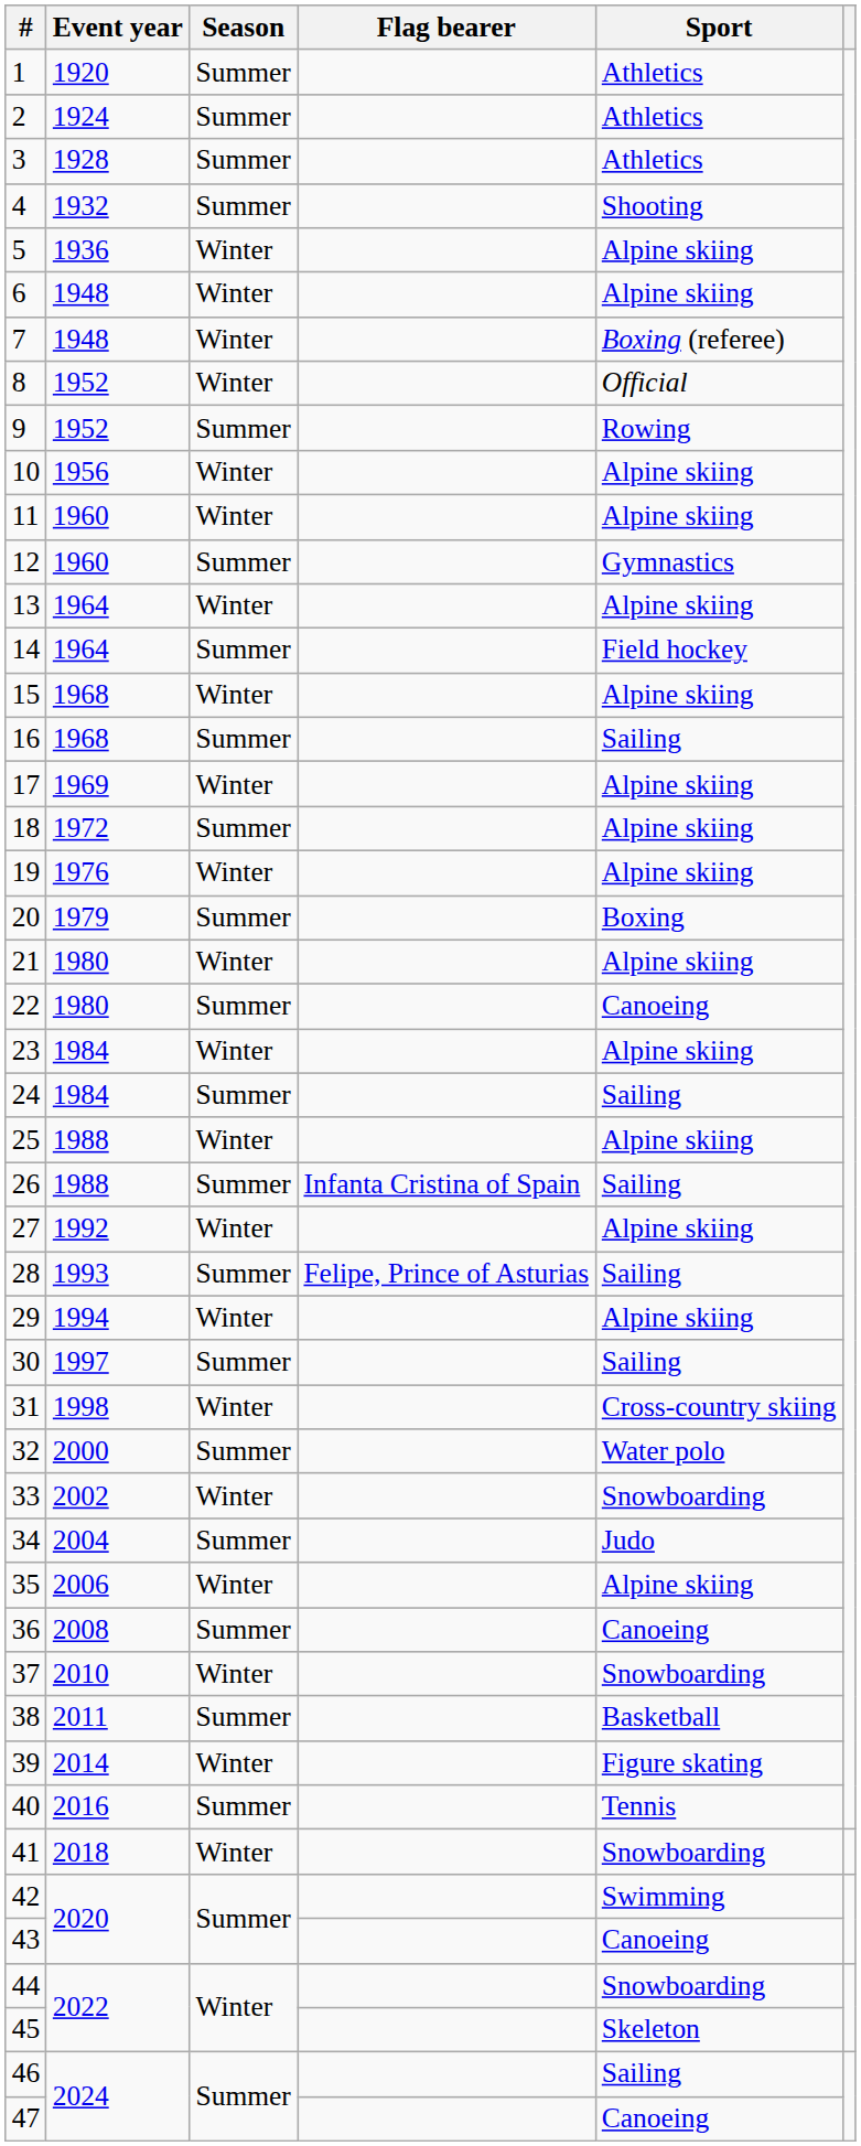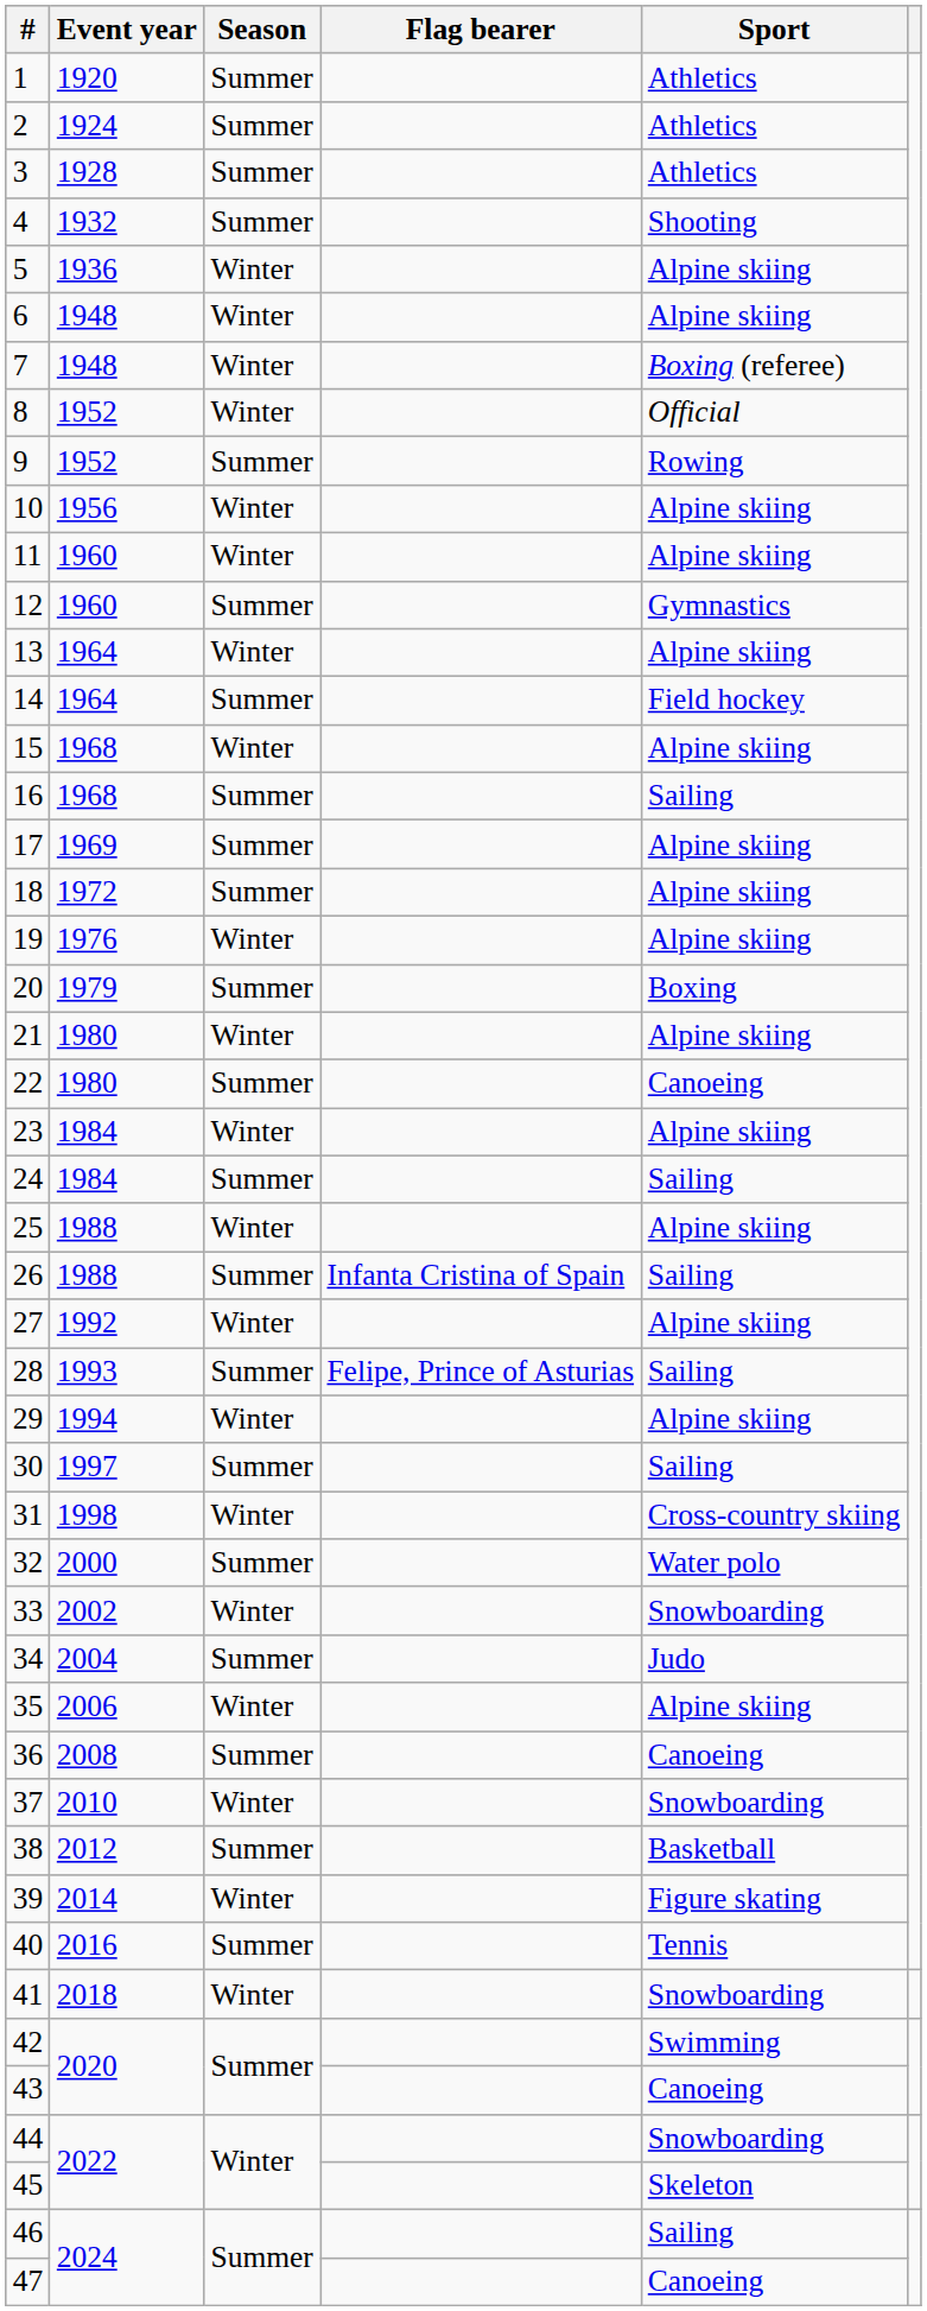17 | Season: Winter -> Summer
38 | Event year: 2011 -> 2012
